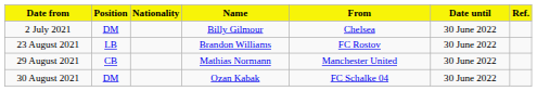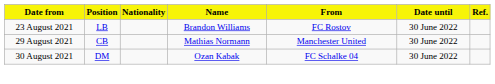- row: 2 July 2021 | DM | Billy Gilmour | Chelsea | 30 June 2022
